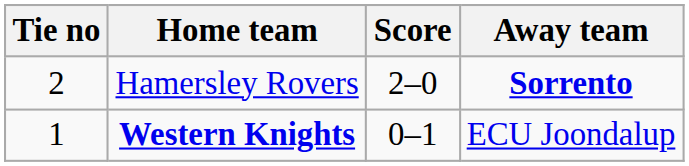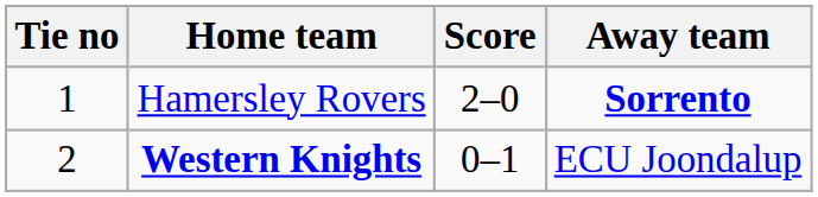Hamersley Rovers | Tie no: 2 -> 1
Western Knights | Tie no: 1 -> 2
